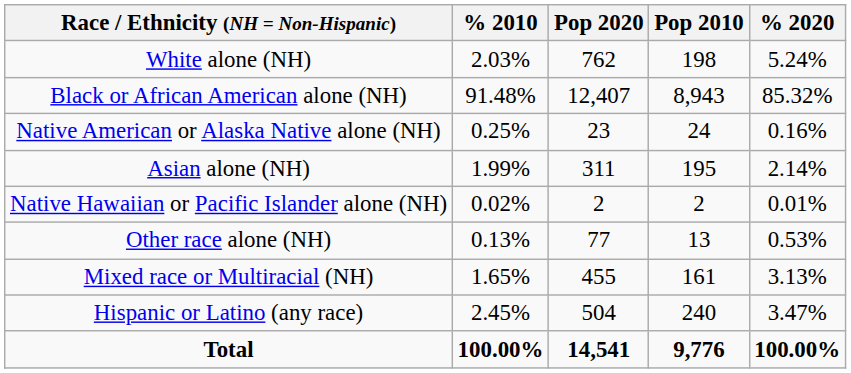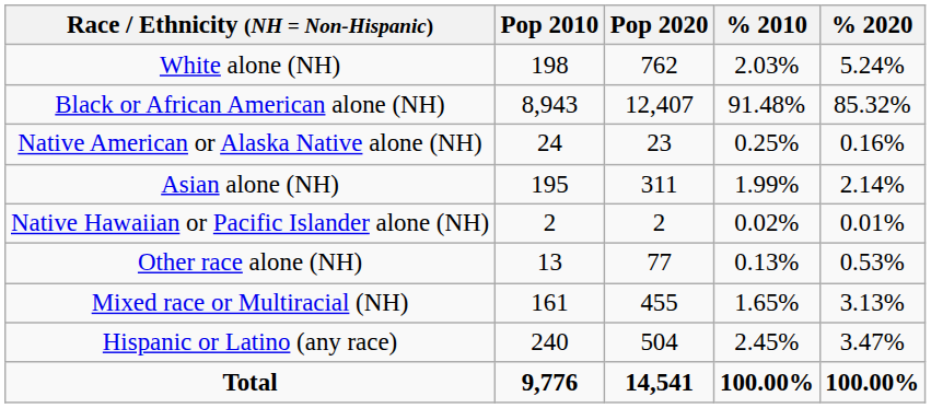columns swapped: Pop 2010 <-> % 2010
